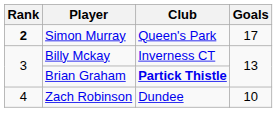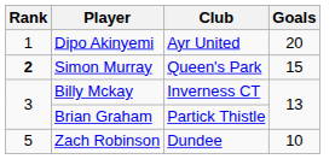+ row: 1 | Dipo Akinyemi | Ayr United | 20
Simon Murray | Goals: 17 -> 15
Brian Graham | Club: bold -> normal
Zach Robinson | Rank: 4 -> 5
